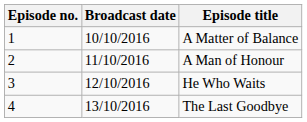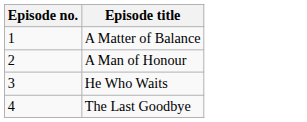- column: Broadcast date | 10/10/2016 | 11/10/2016 | 12/10/2016 | 13/10/2016
